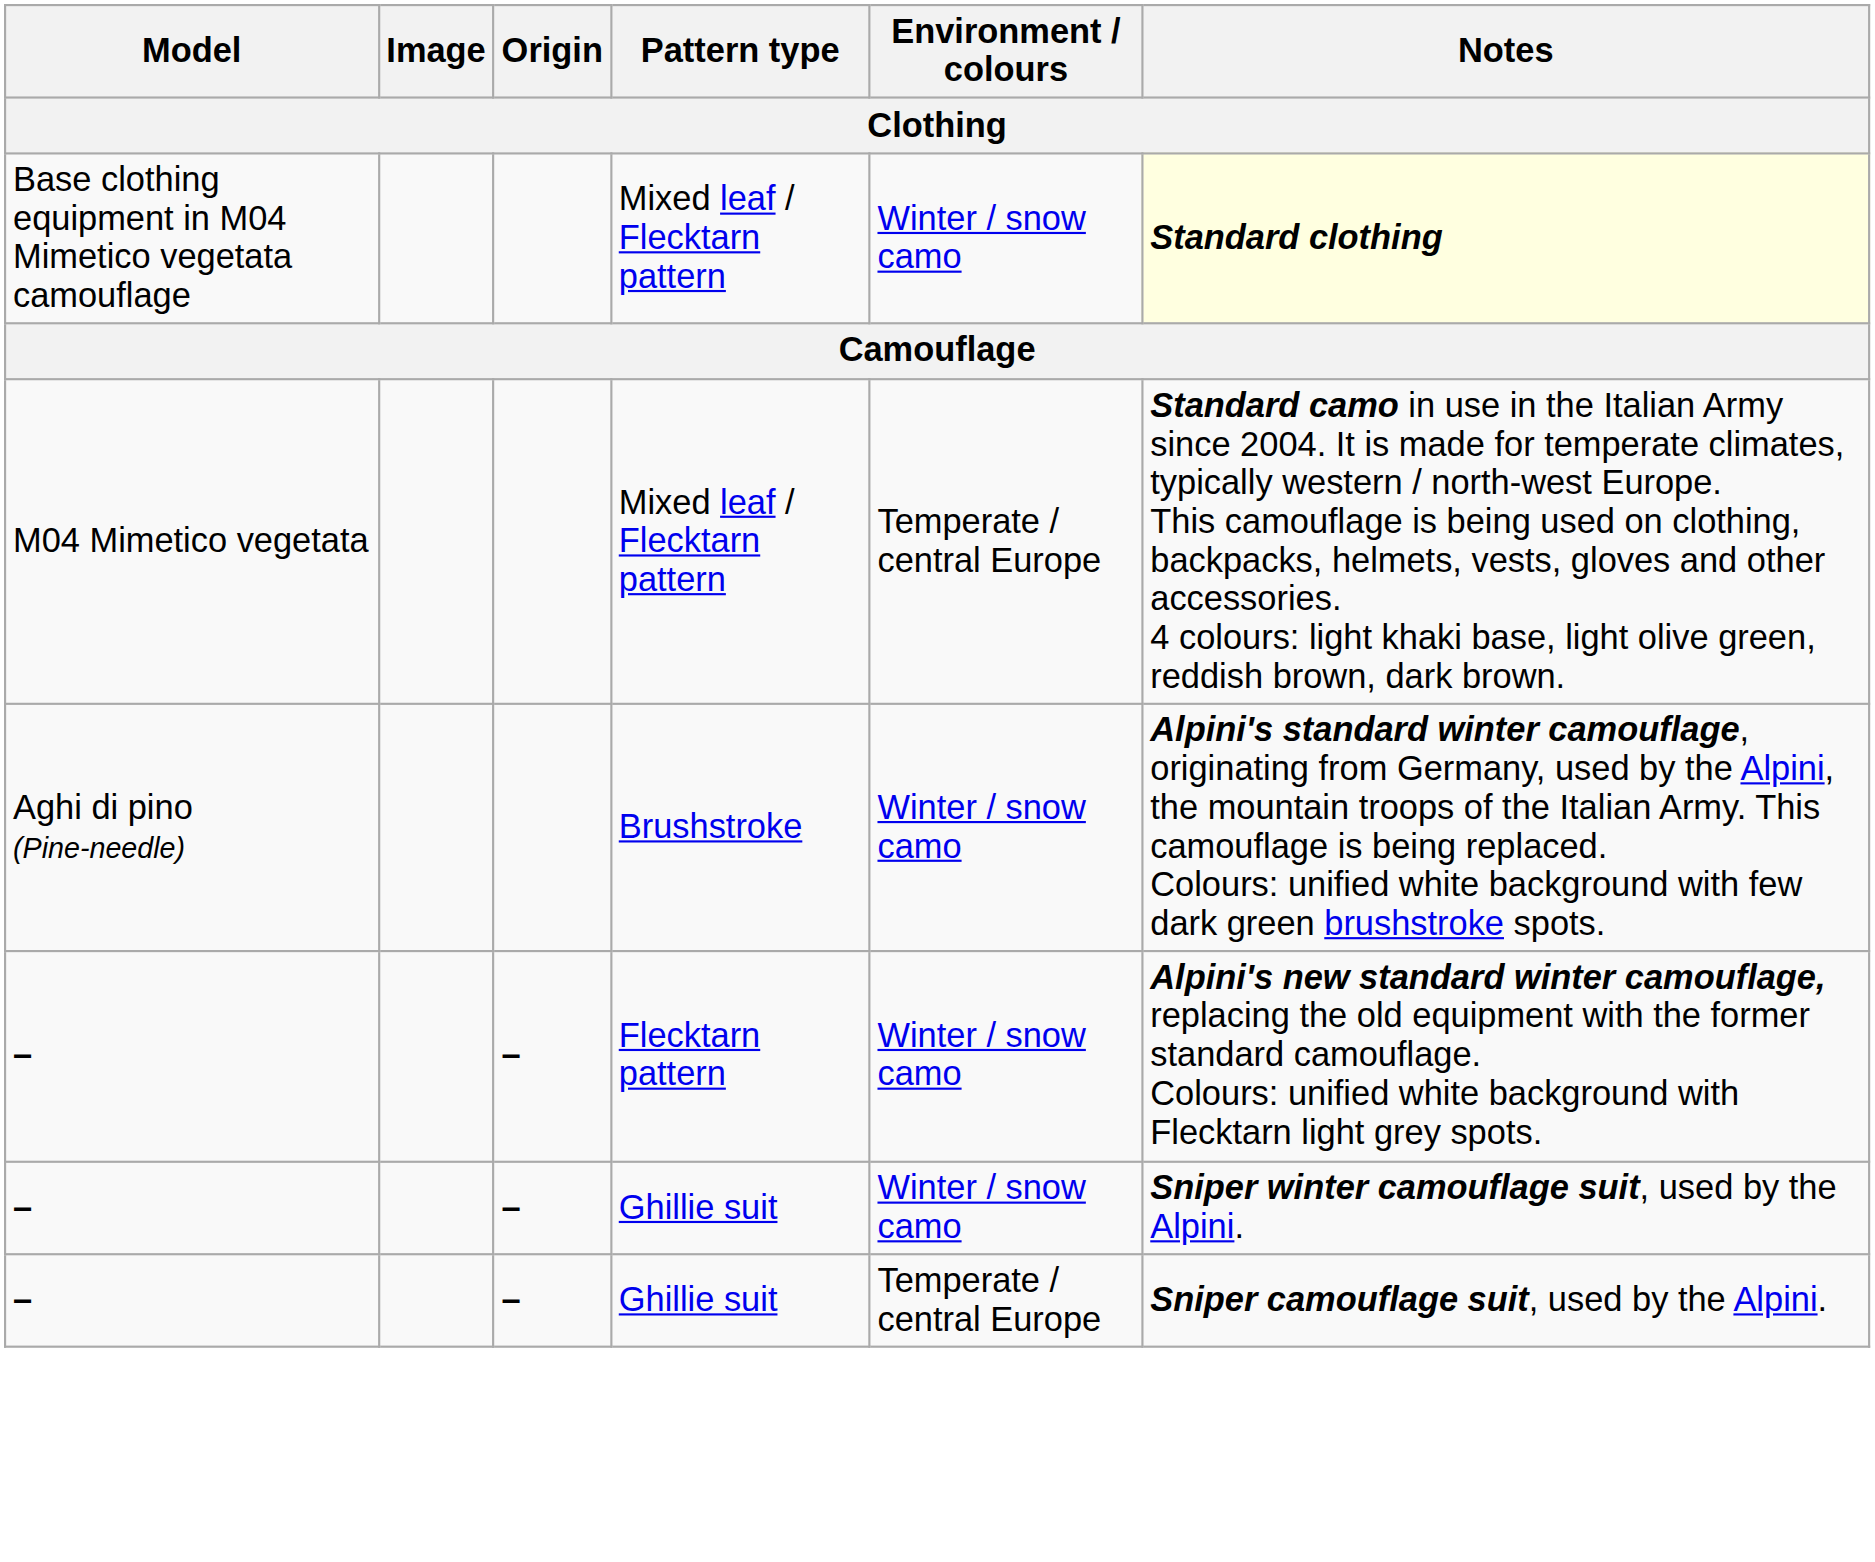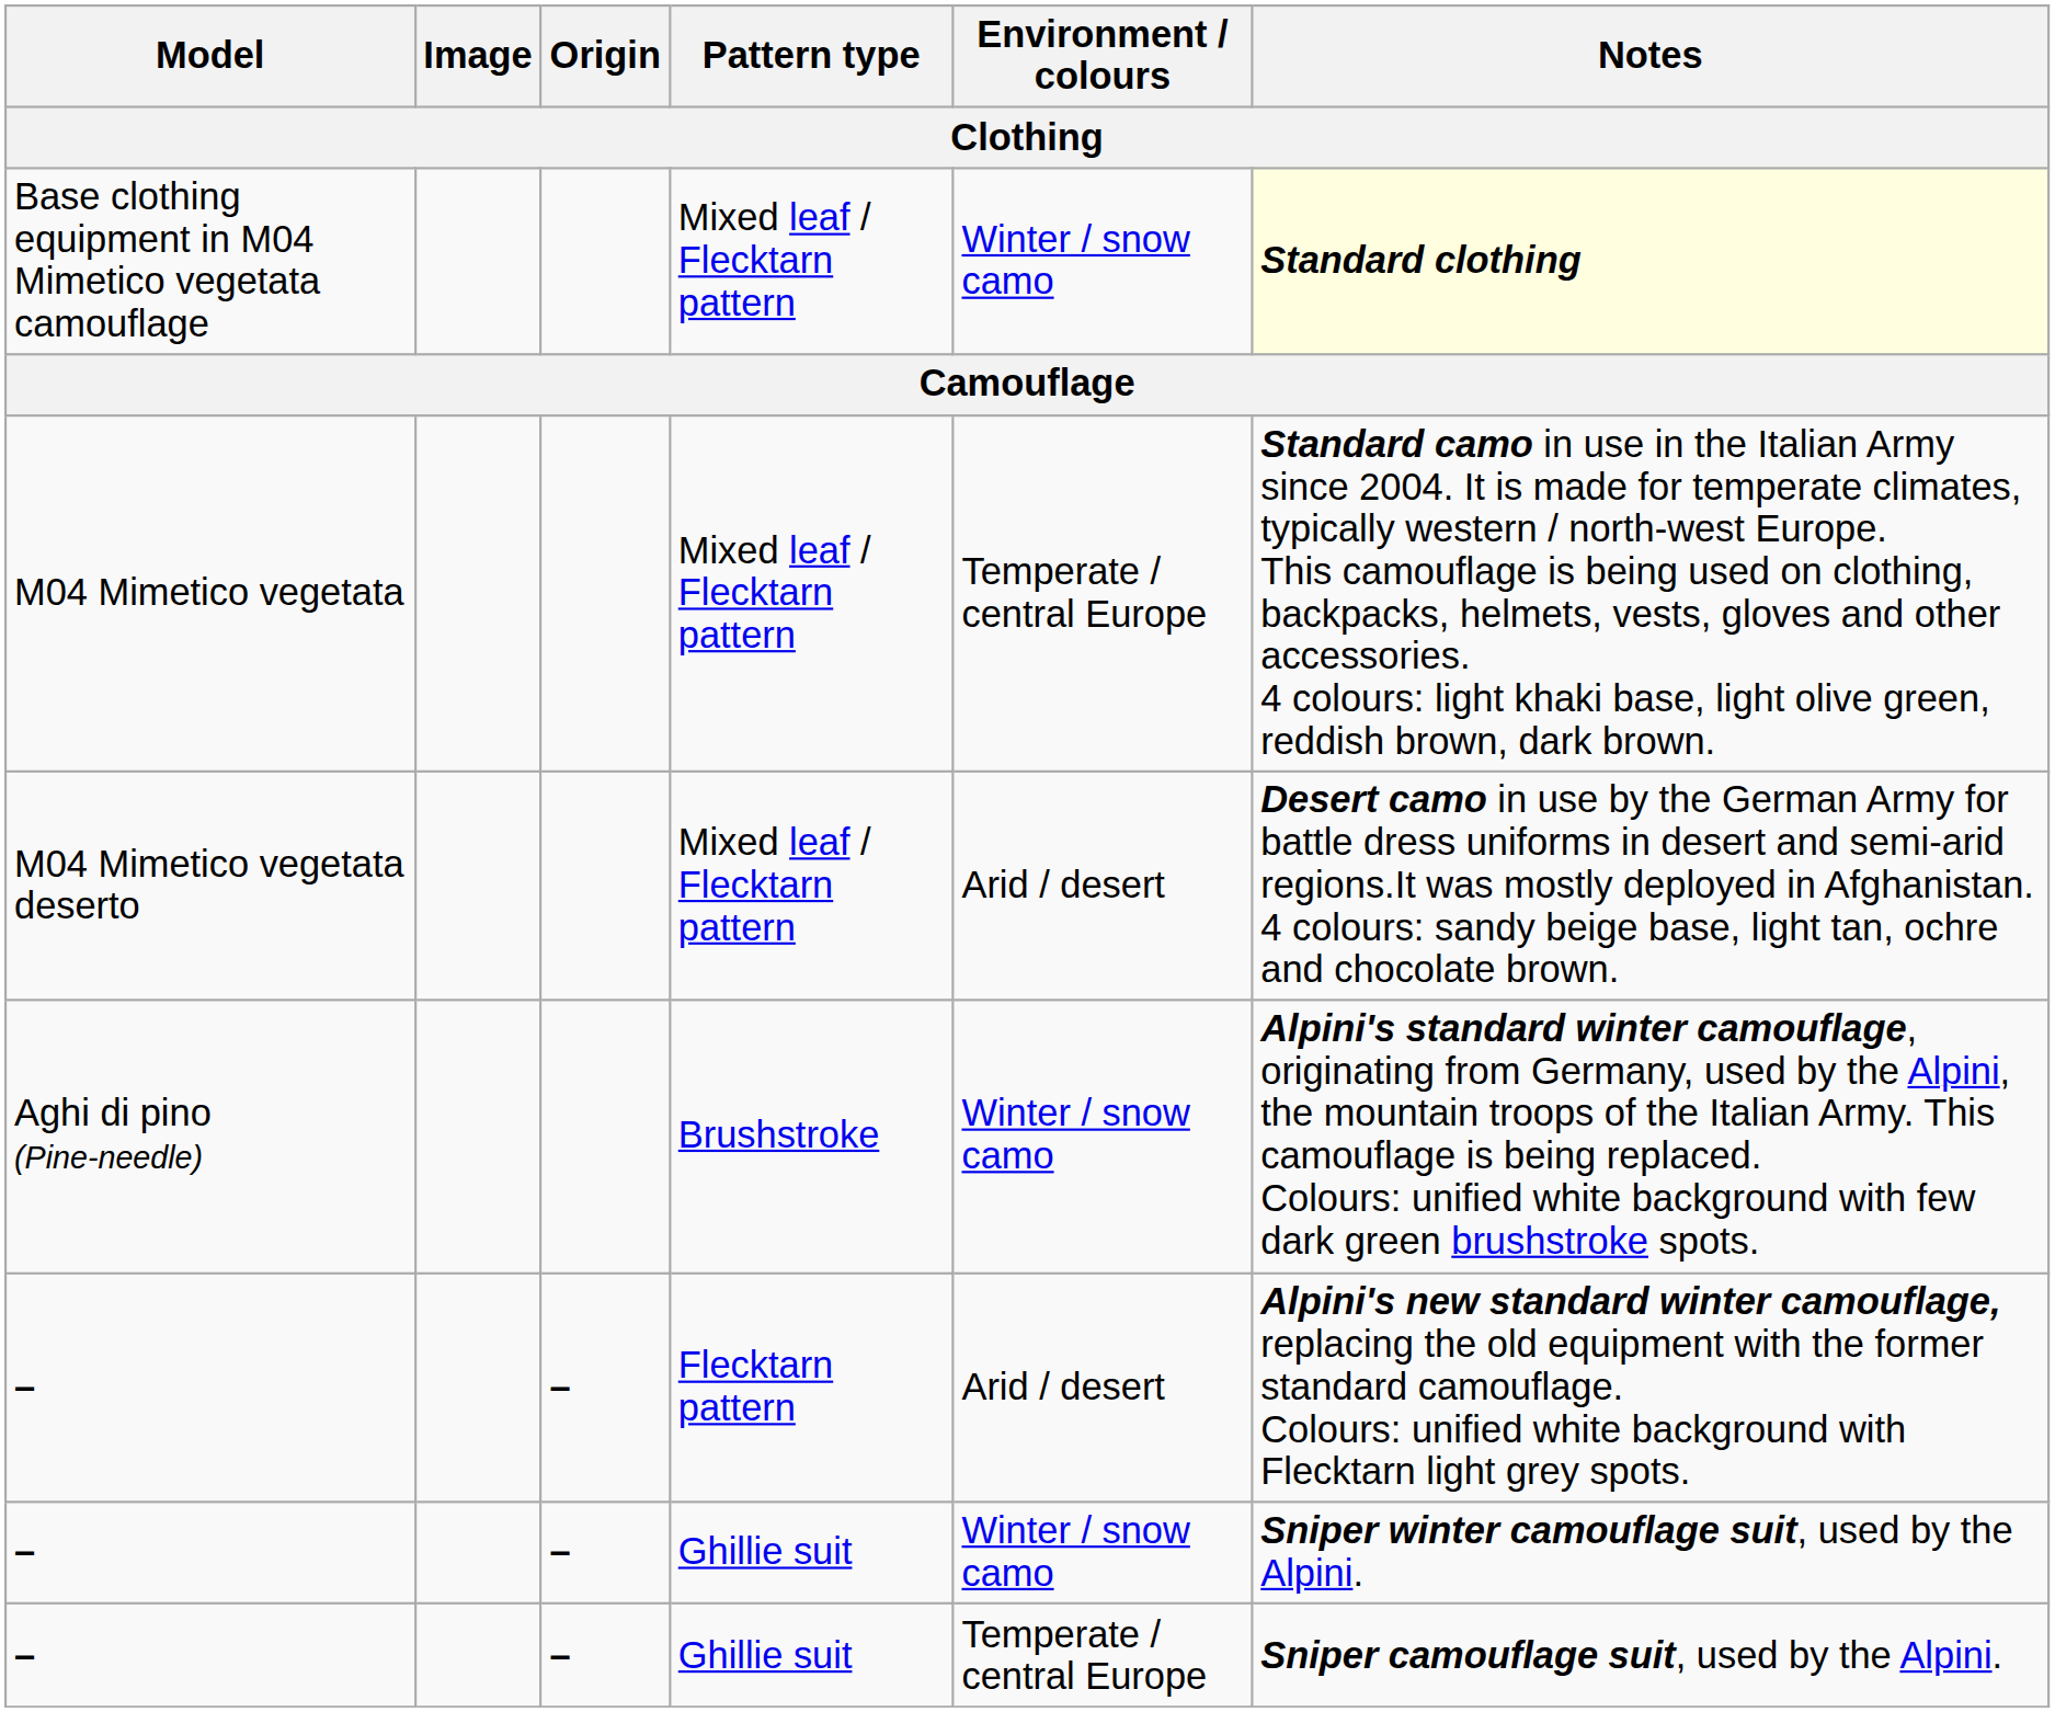+ row: M04 Mimetico vegetata deserto | Mixed leaf / Flecktarn pattern | Arid / desert | Desert camo in use by the German Army for battle dress uniforms in desert and semi-arid regions.It was mostly deployed in Afghanistan. 4 colours: sandy beige base, light tan, ochre and chocolate brown.
– / Flecktarn pattern | Environment / colours: Winter / snow camo -> Arid / desert
